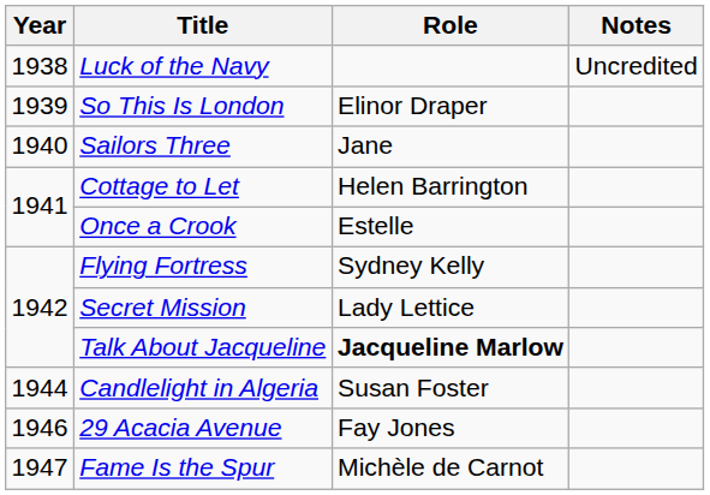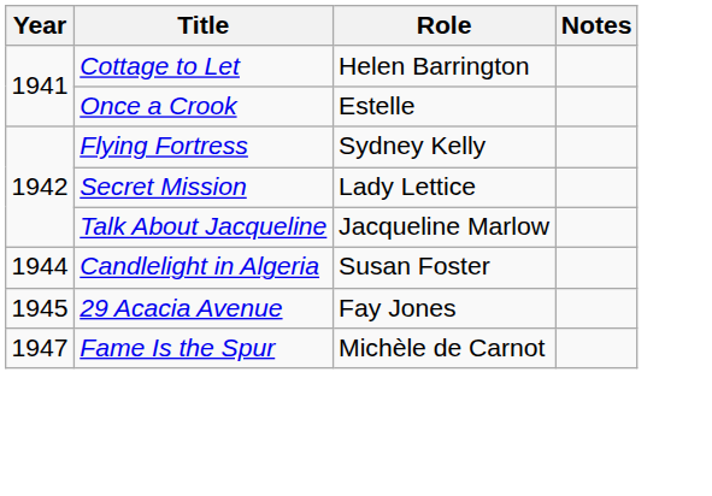- row: 1938 | Luck of the Navy | Uncredited
- row: 1939 | So This Is London | Elinor Draper
- row: 1940 | Sailors Three | Jane
Talk About Jacqueline | Role: bold -> normal
29 Acacia Avenue | Year: 1946 -> 1945
